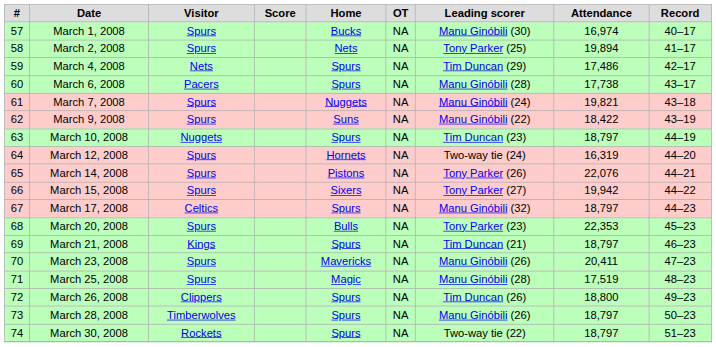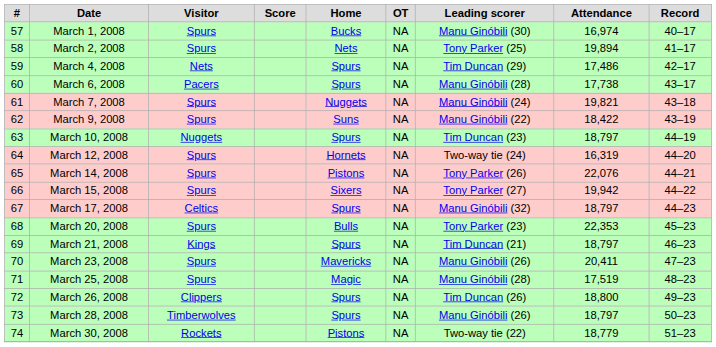March 30, 2008 | Home: Spurs -> Pistons
March 30, 2008 | Attendance: 18,797 -> 18,779
